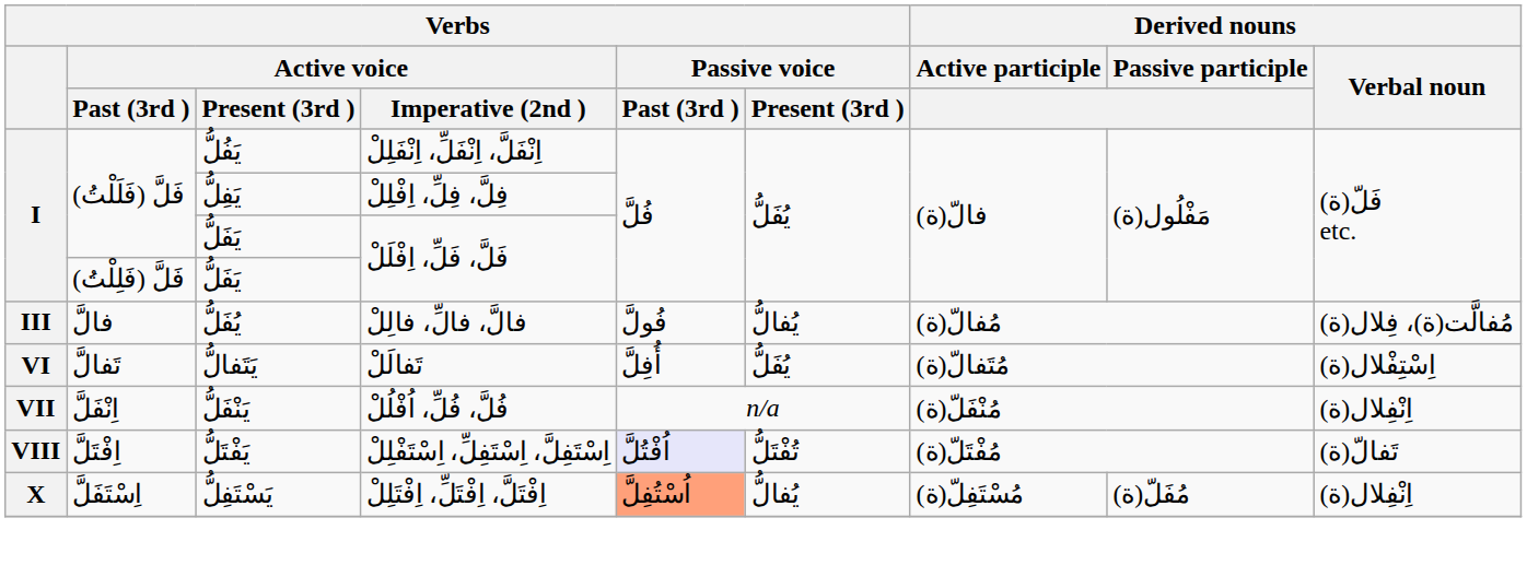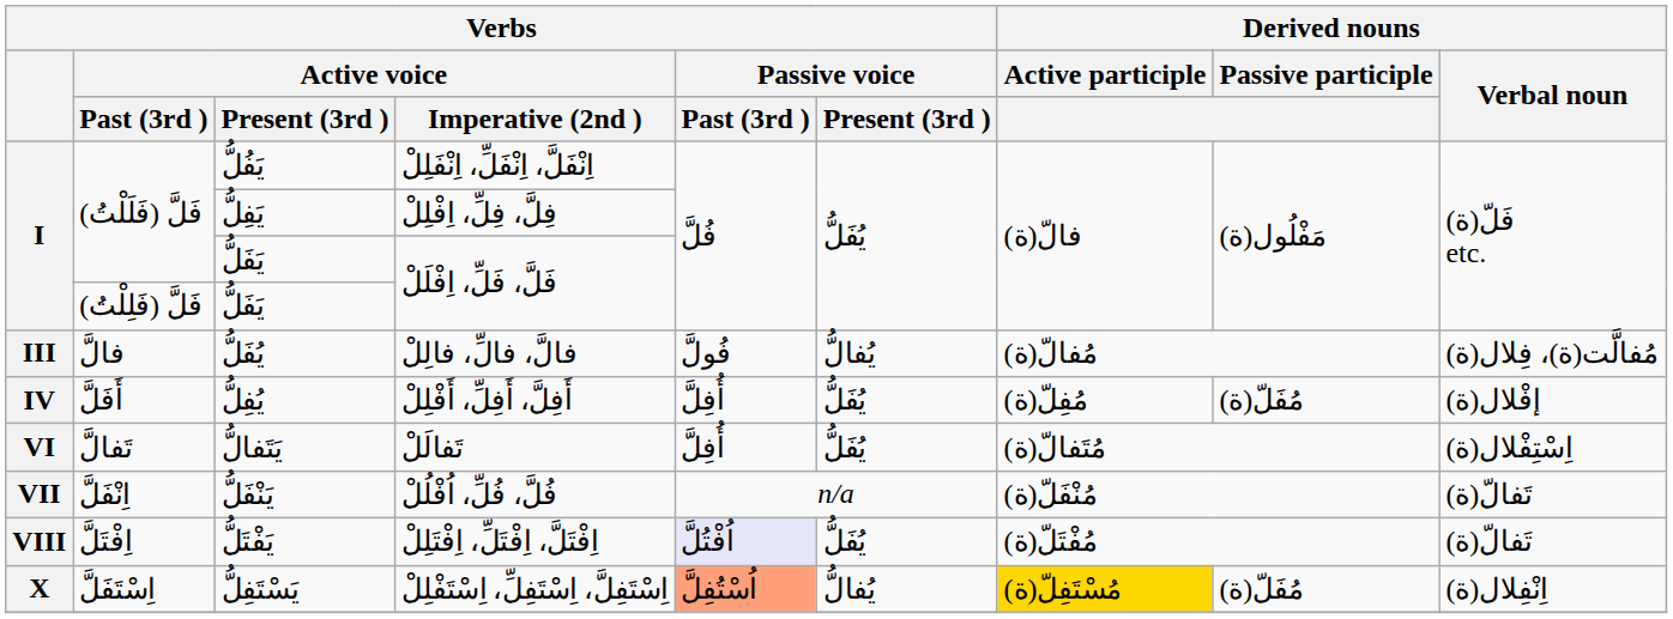+ row: IV | أَفَلَّ | يُفِلُّ | أَفِلَّ، أَفِلِّ، أَفْلِلْ | أُفِلَّ | يُفَلُّ | مُفِلّ(ة) | مُفَلّ(ة) | إفْلال(ة)
يَنْفَلُّ | Derived nouns / Verbal noun: اِنْفِلال(ة) -> تَفالّ(ة)
يَفْتَلُّ | Verbs / Active voice / Imperative (2nd ): اِسْتَفِلَّ، اِسْتَفِلِّ، اِسْتَفْلِلْ -> اِفْتَلَّ، اِفْتَلِّ، اِفْتَلِلْ
يَفْتَلُّ | Verbs / Passive voice / Present (3rd ): تُفْتَلُّ -> يُفَلُّ
يَسْتَفِلُّ | Verbs / Active voice / Imperative (2nd ): اِفْتَلَّ، اِفْتَلِّ، اِفْتَلِلْ -> اِسْتَفِلَّ، اِسْتَفِلِّ، اِسْتَفْلِلْ
يَسْتَفِلُّ | Derived nouns / Active participle: no background -> gold background
